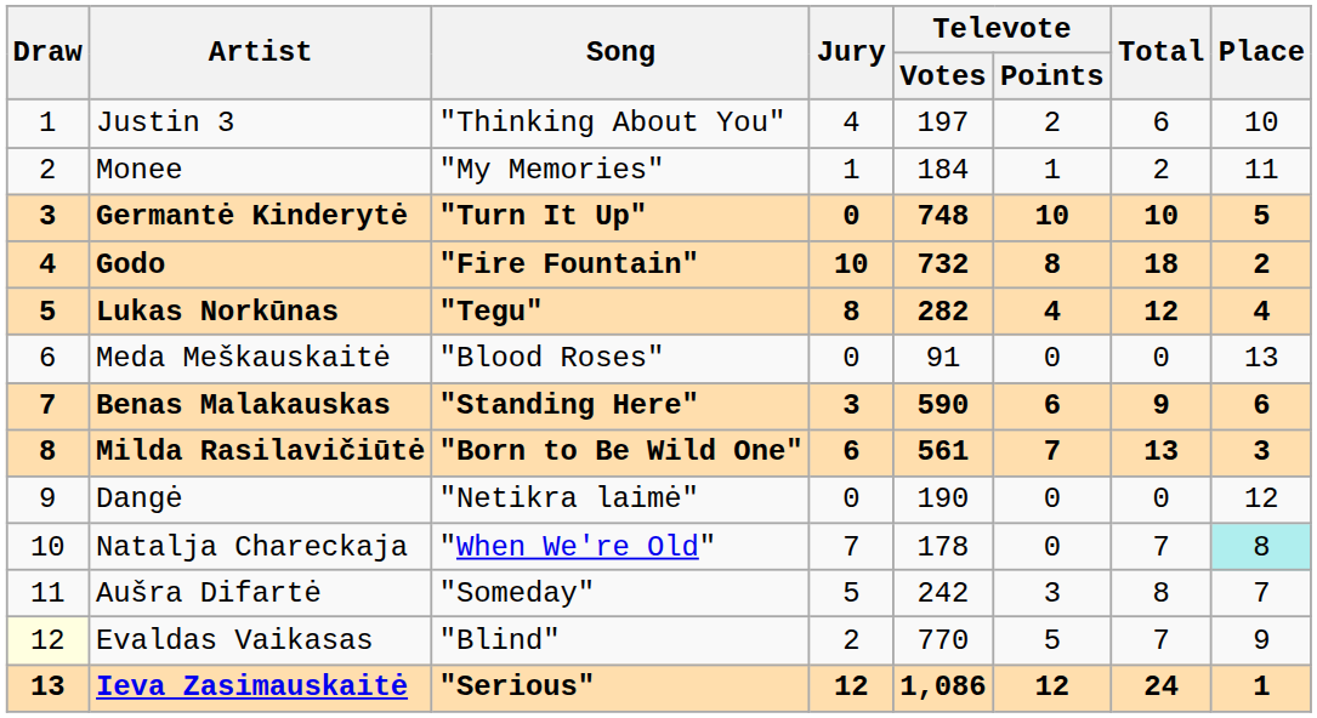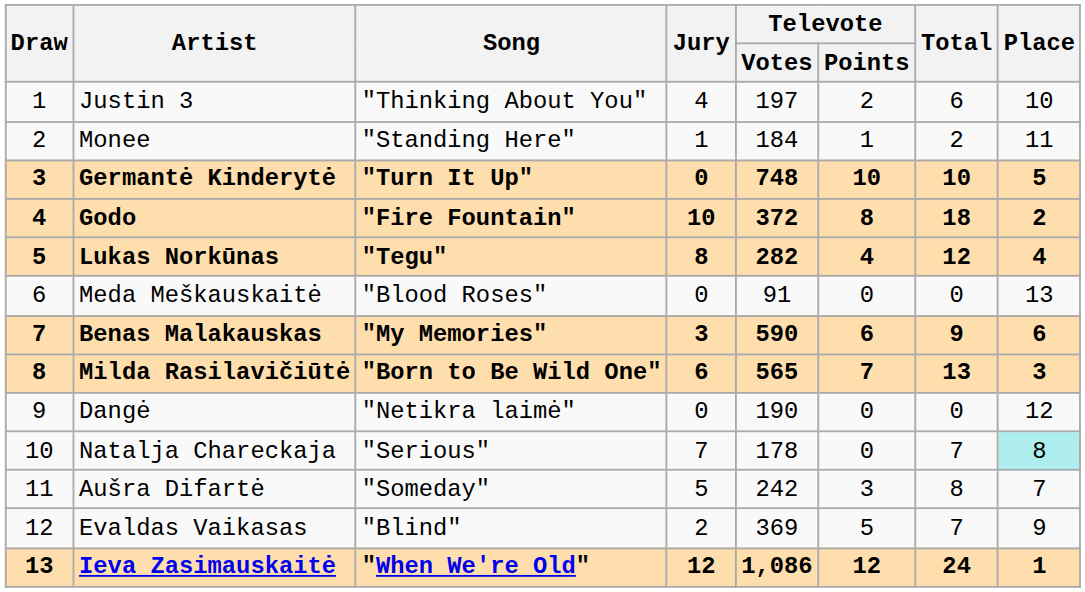Monee | Song: "My Memories" -> "Standing Here"
Godo | Televote / Votes: 732 -> 372
Benas Malakauskas | Song: "Standing Here" -> "My Memories"
Milda Rasilavičiūtė | Televote / Votes: 561 -> 565
Natalja Chareckaja | Song: "When We're Old" -> "Serious"
Evaldas Vaikasas | Draw: lightyellow background -> no background
Evaldas Vaikasas | Televote / Votes: 770 -> 369
Ieva Zasimauskaitė | Song: "Serious" -> "When We're Old"
